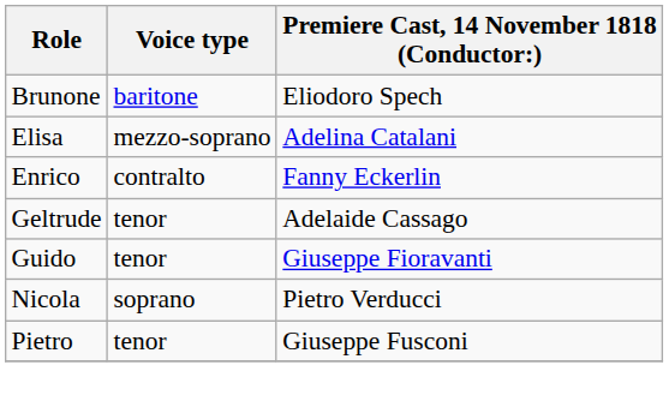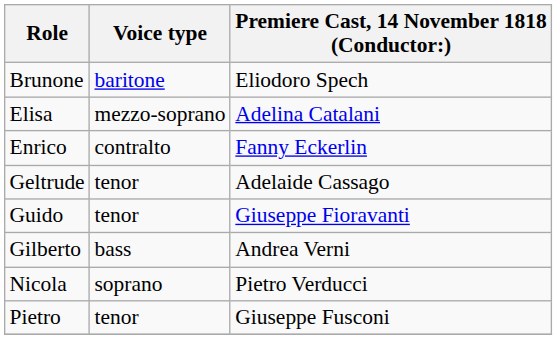+ row: Gilberto | bass | Andrea Verni
